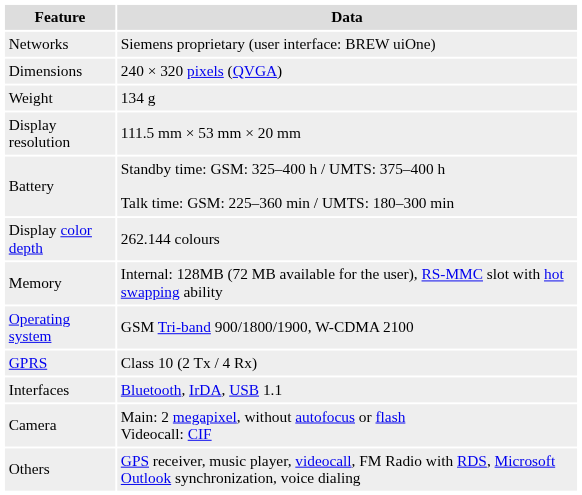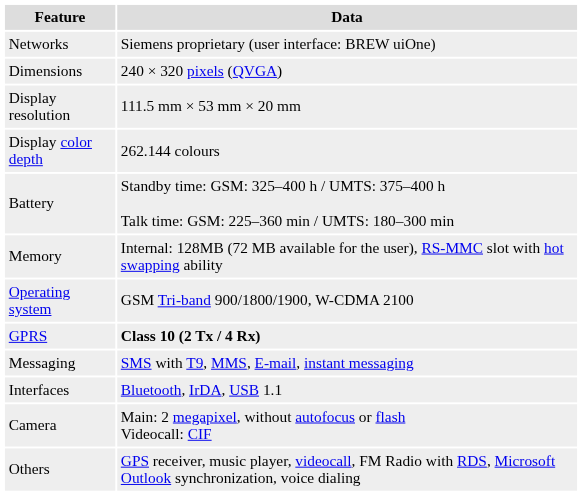- row: Weight | 134 g
rows swapped: Display color depth <-> Battery
GPRS | Data: normal -> bold
+ row: Messaging | SMS with T9, MMS, E-mail, instant messaging
